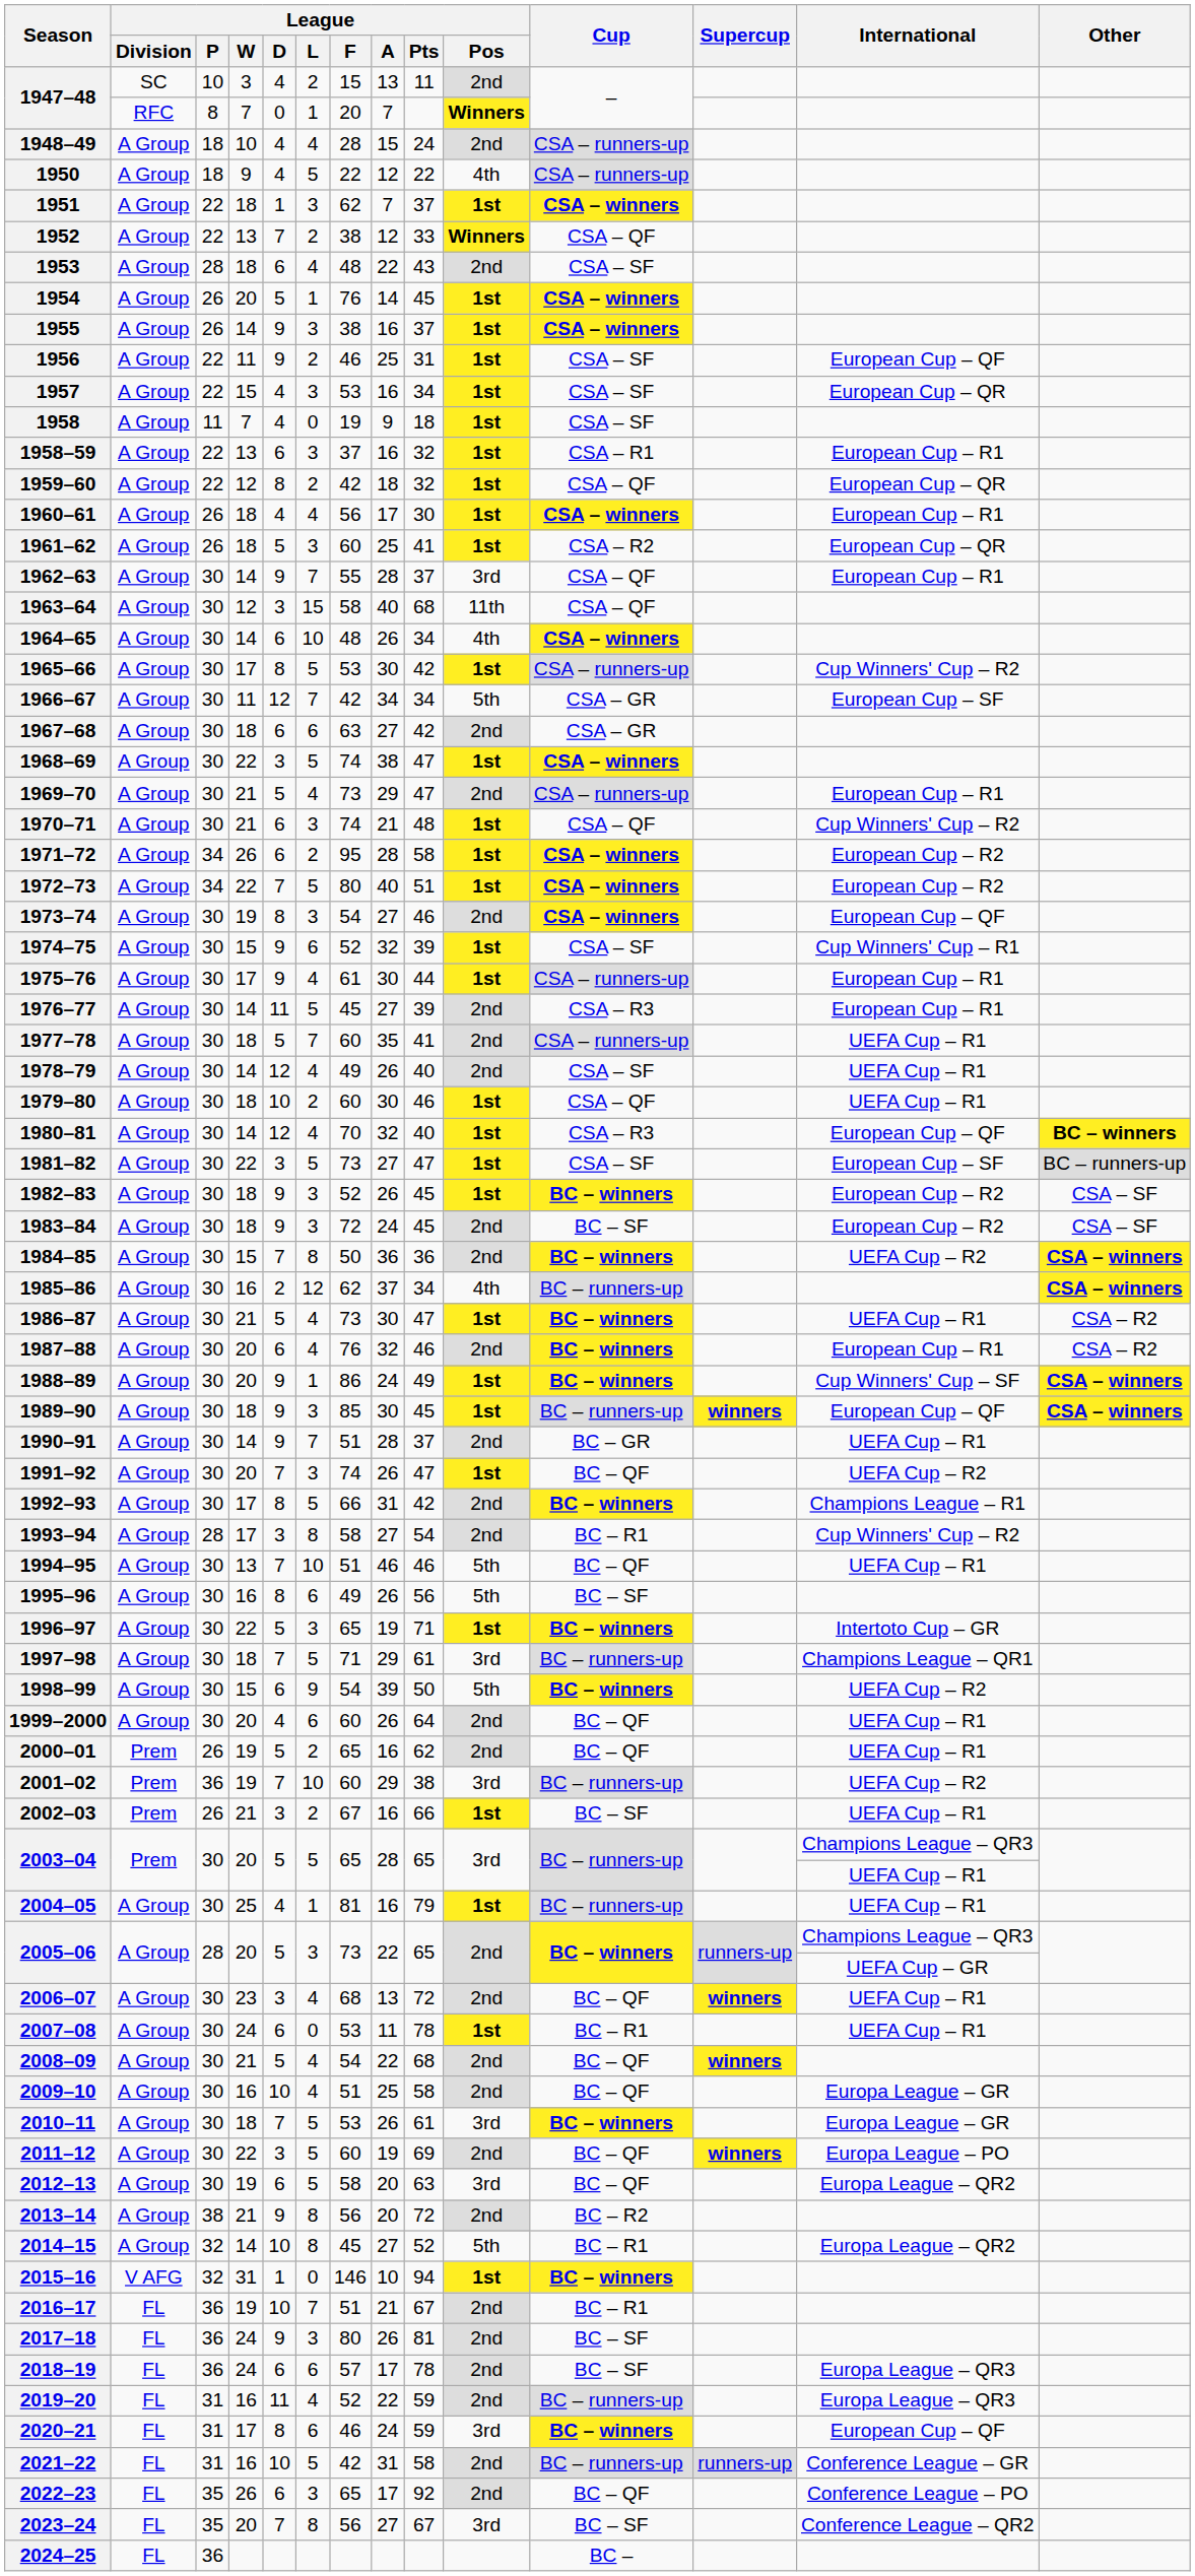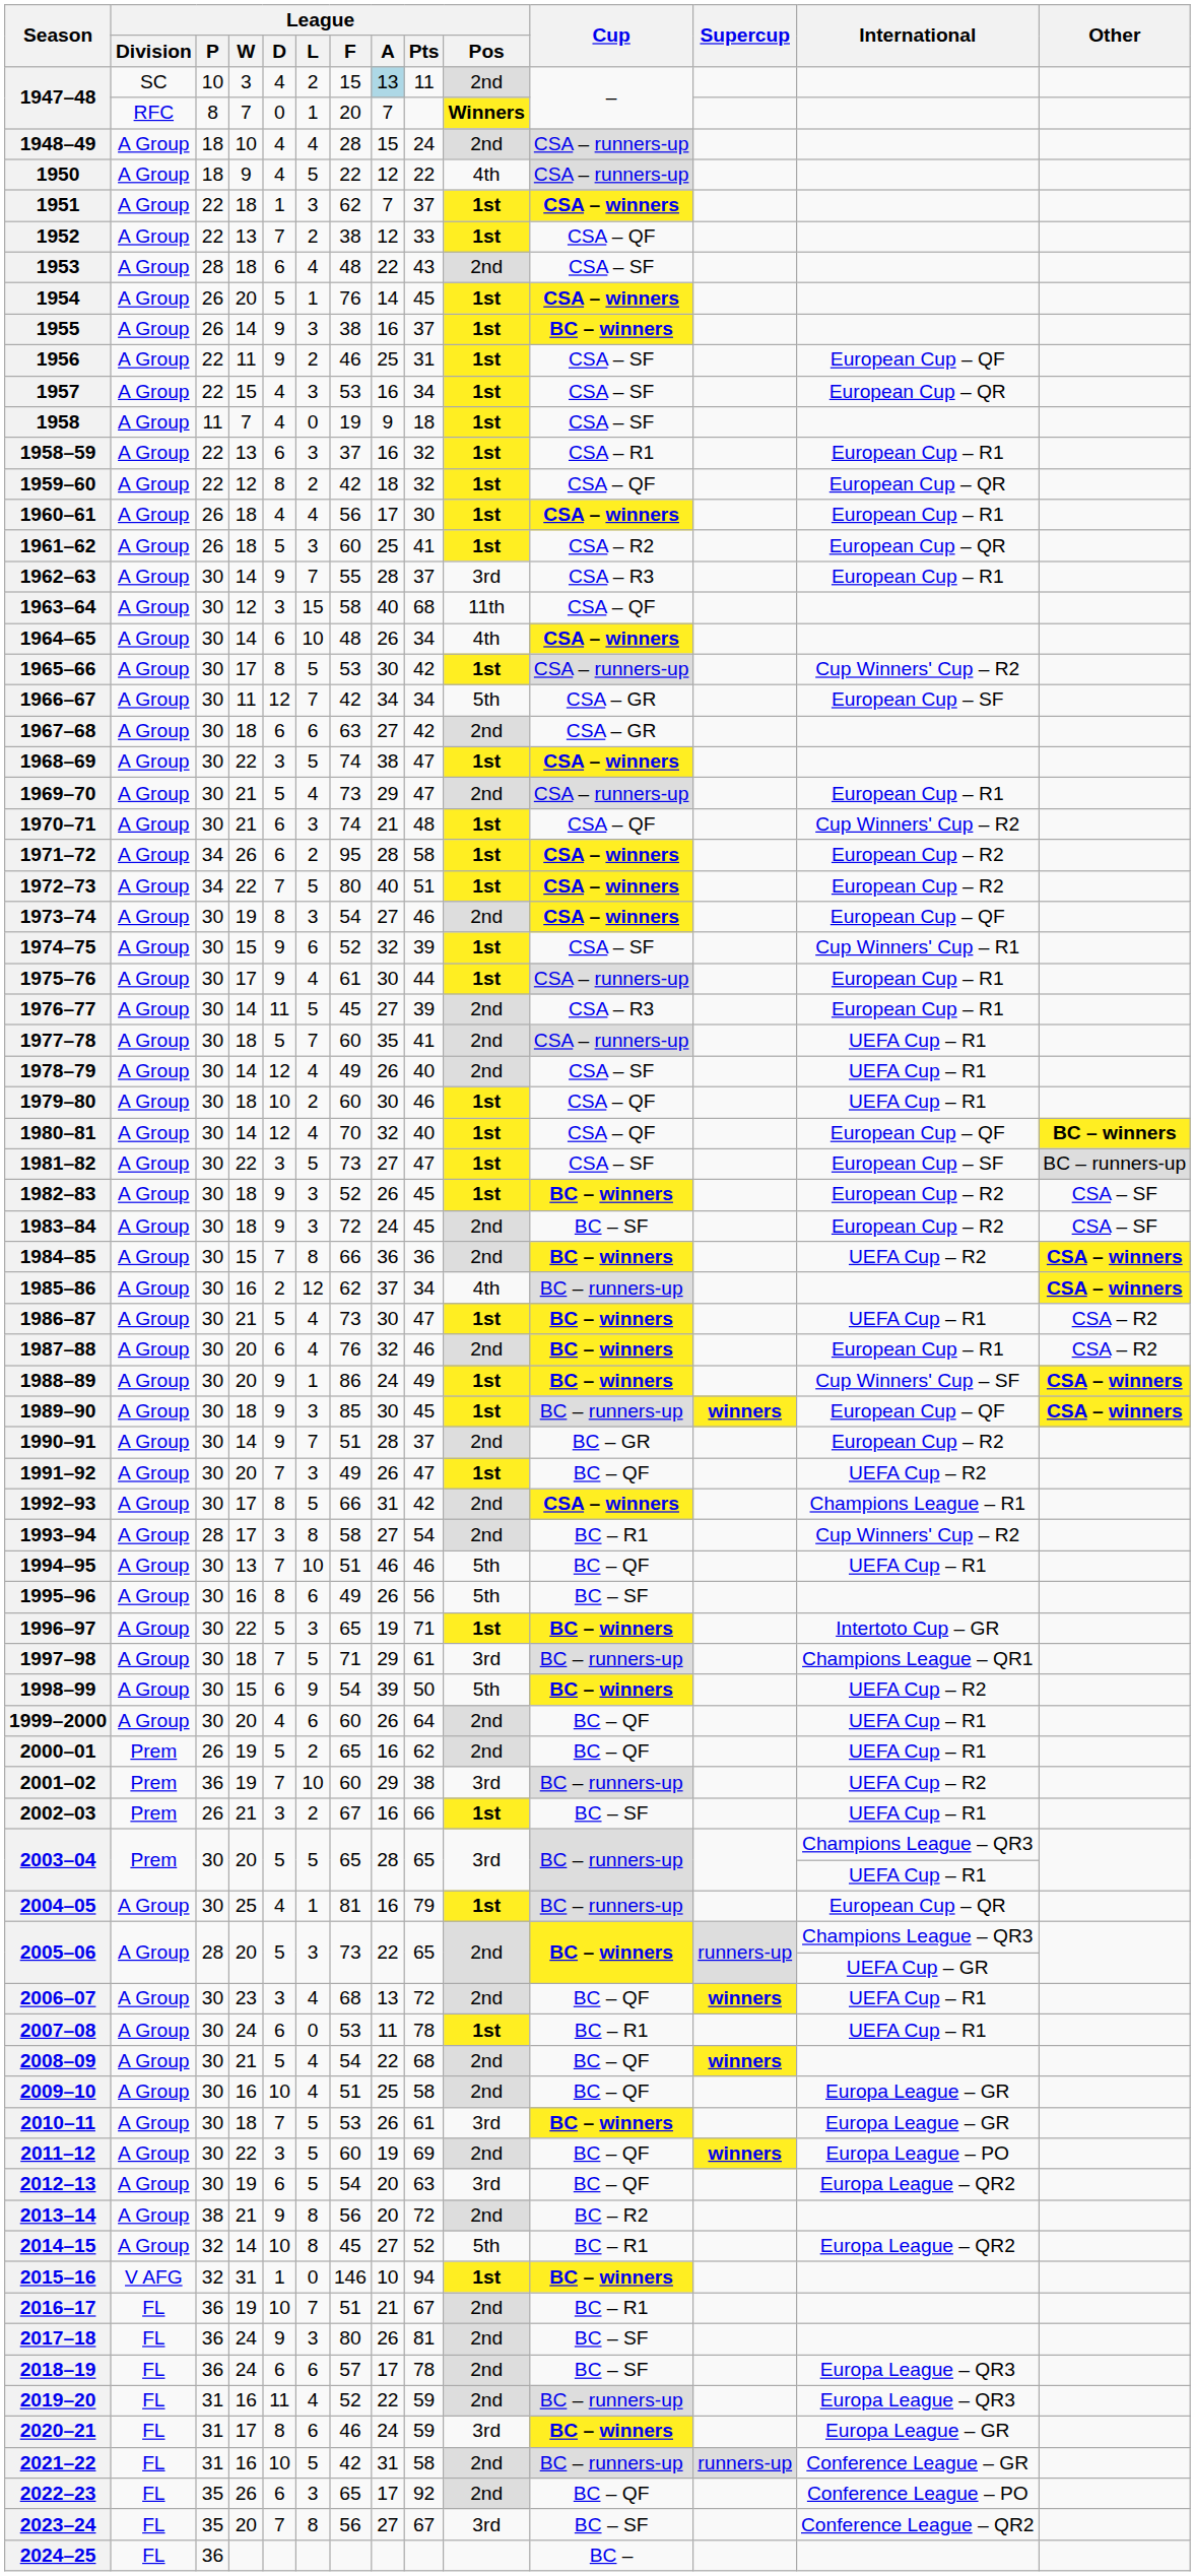1947–48 / 3 | League / A: no background -> lightblue background
1952 | League / Pos: Winners -> 1st
1955 | Cup: CSA – winners -> BC – winners
1962–63 | Cup: CSA – QF -> CSA – R3
1980–81 | Cup: CSA – R3 -> CSA – QF
1984–85 | League / F: 50 -> 66
1990–91 | International: UEFA Cup – R1 -> European Cup – R2
1991–92 | League / F: 74 -> 49
1992–93 | Cup: BC – winners -> CSA – winners
2004–05 | International: UEFA Cup – R1 -> European Cup – QR
2012–13 | League / F: 58 -> 54
2020–21 | International: European Cup – QF -> Europa League – GR
